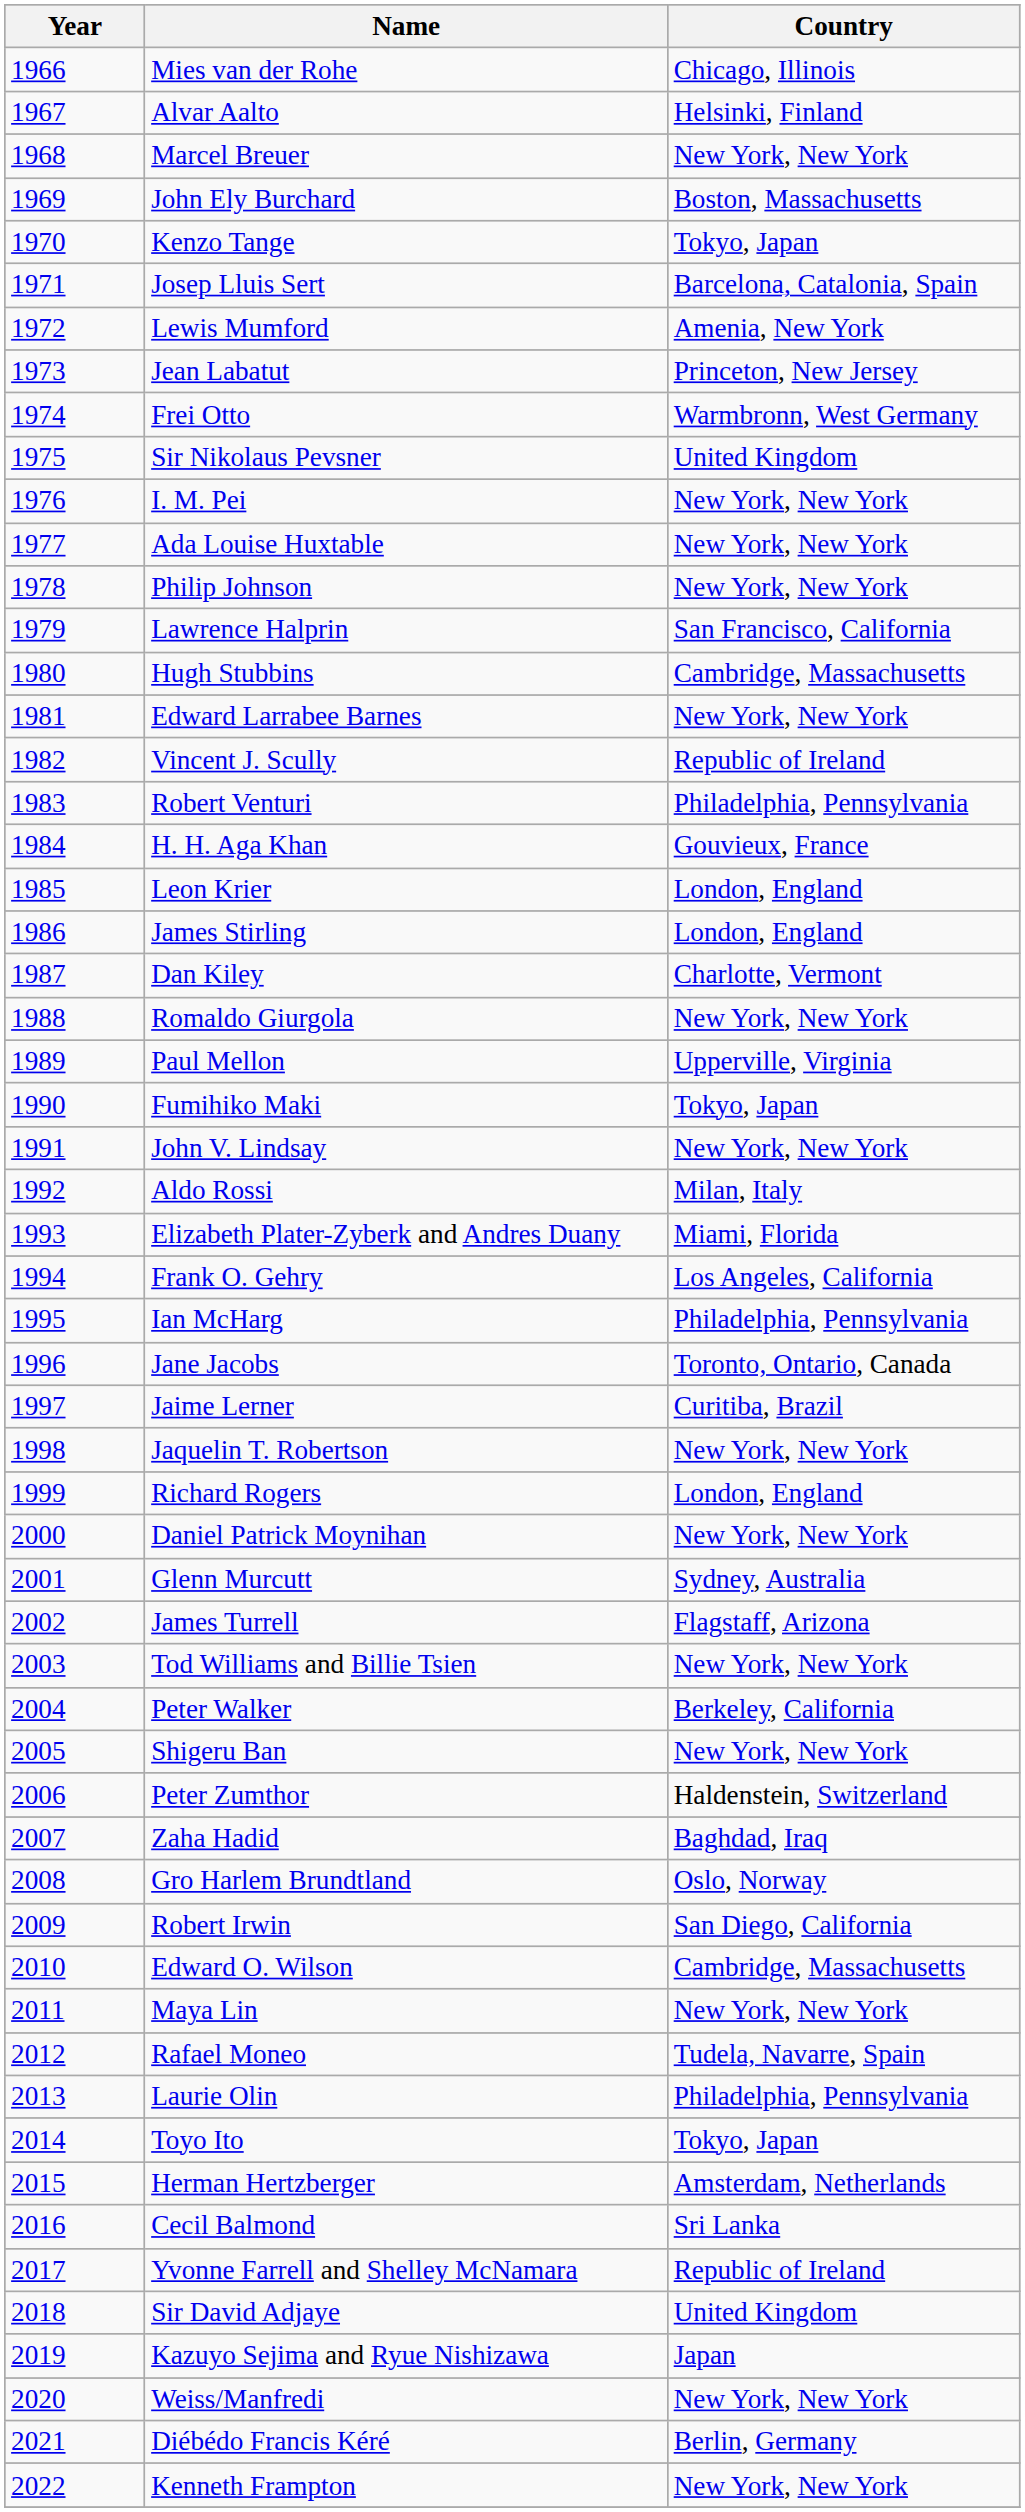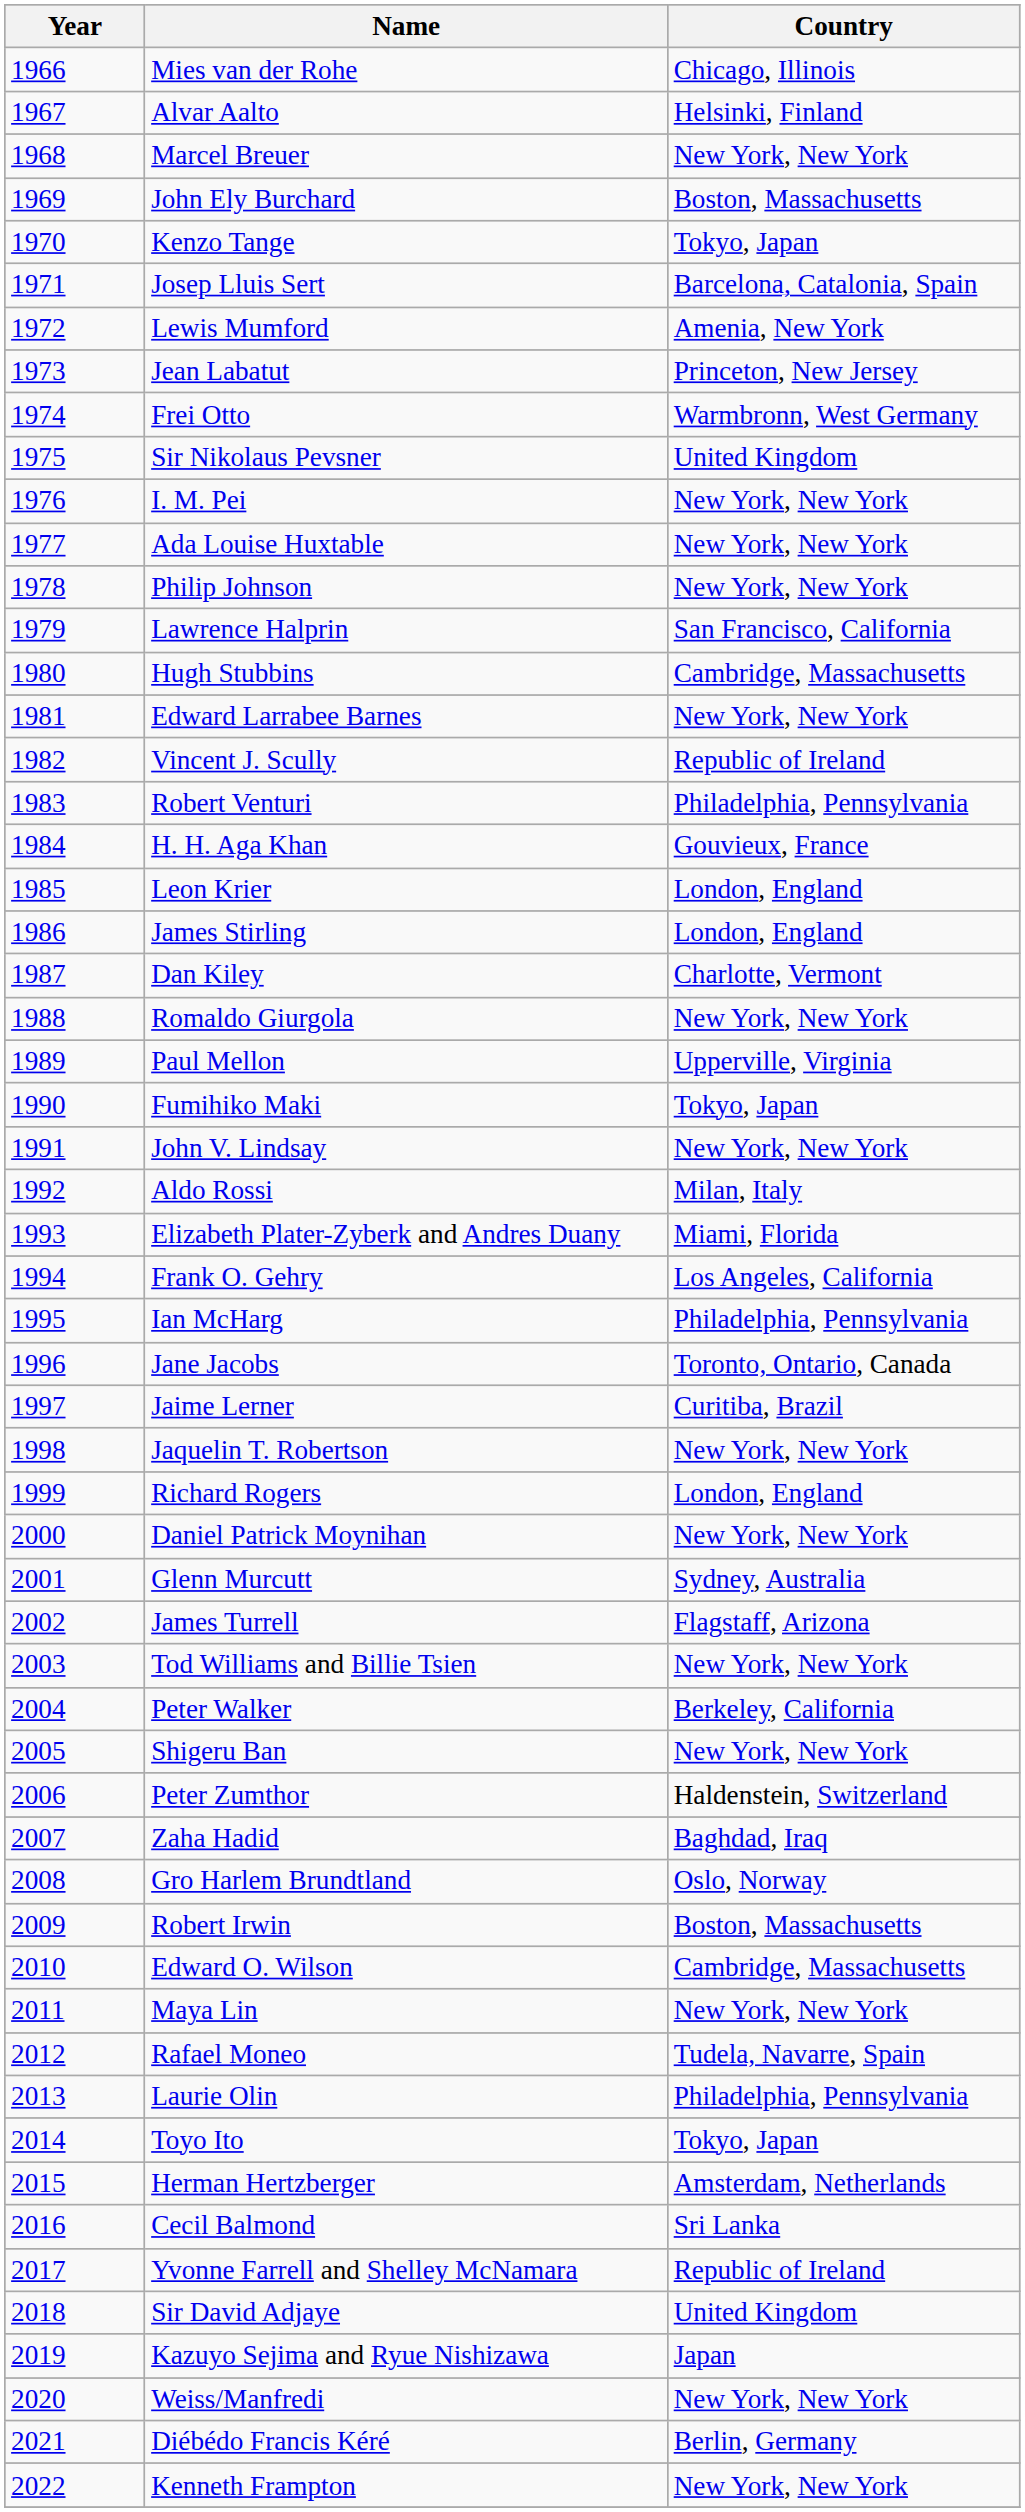Robert Irwin | Country: San Diego, California -> Boston, Massachusetts
